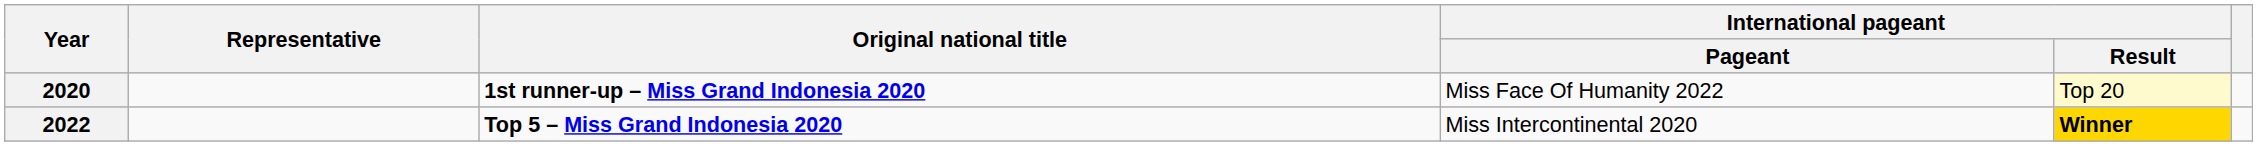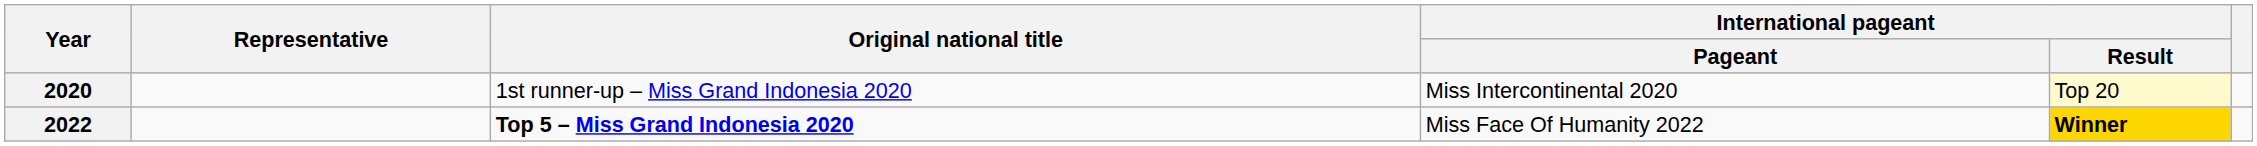2020 | Original national title: bold -> normal
2020 | International pageant / Pageant: Miss Face Of Humanity 2022 -> Miss Intercontinental 2020
2022 | International pageant / Pageant: Miss Intercontinental 2020 -> Miss Face Of Humanity 2022
